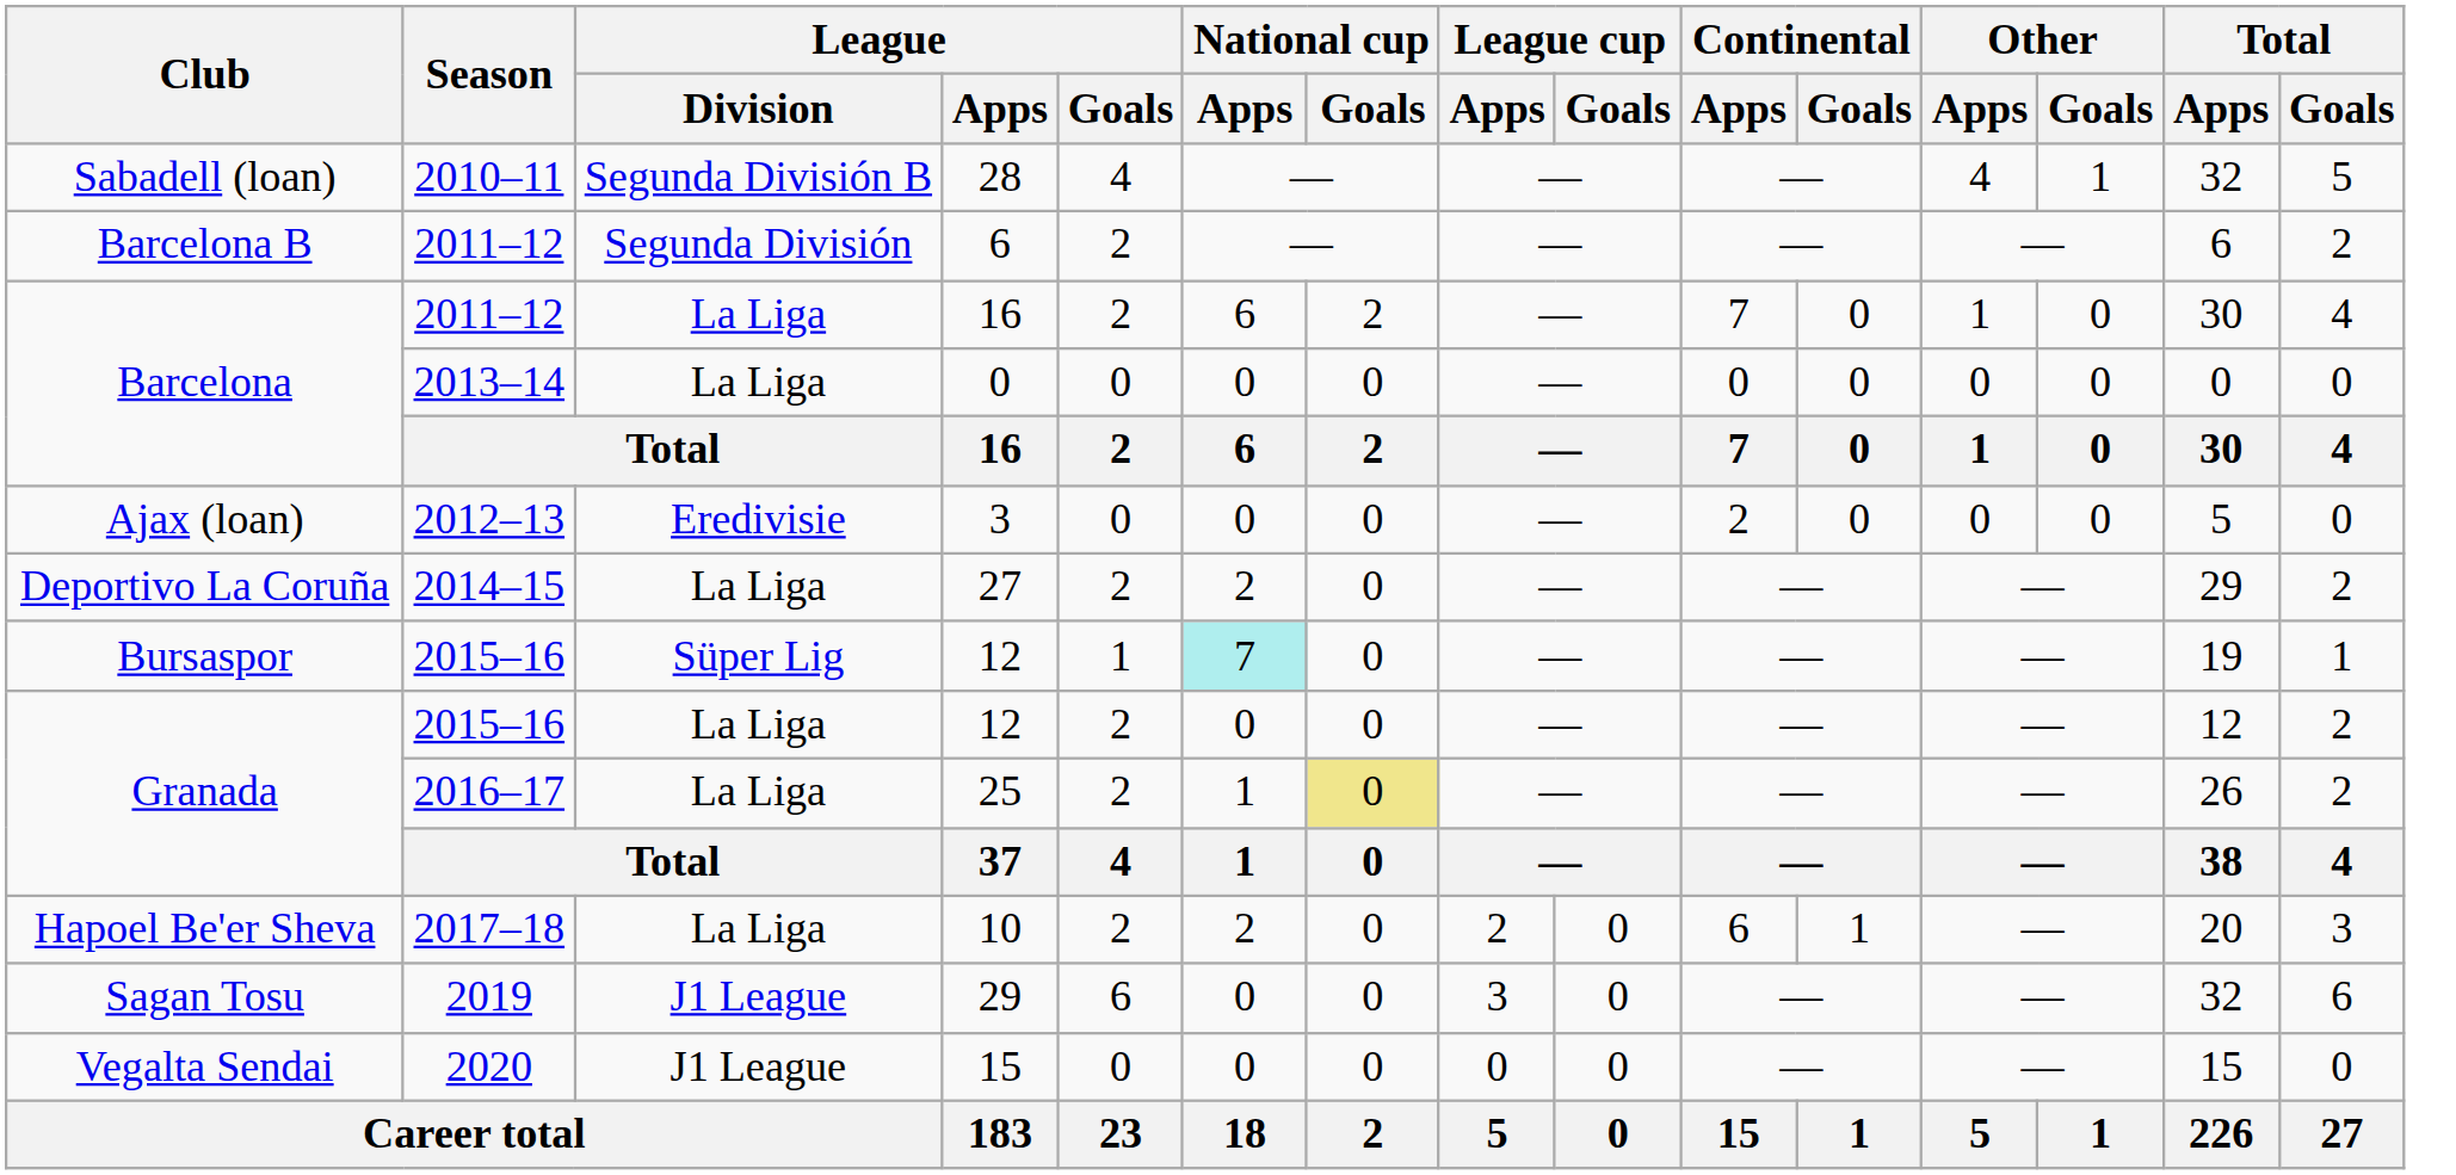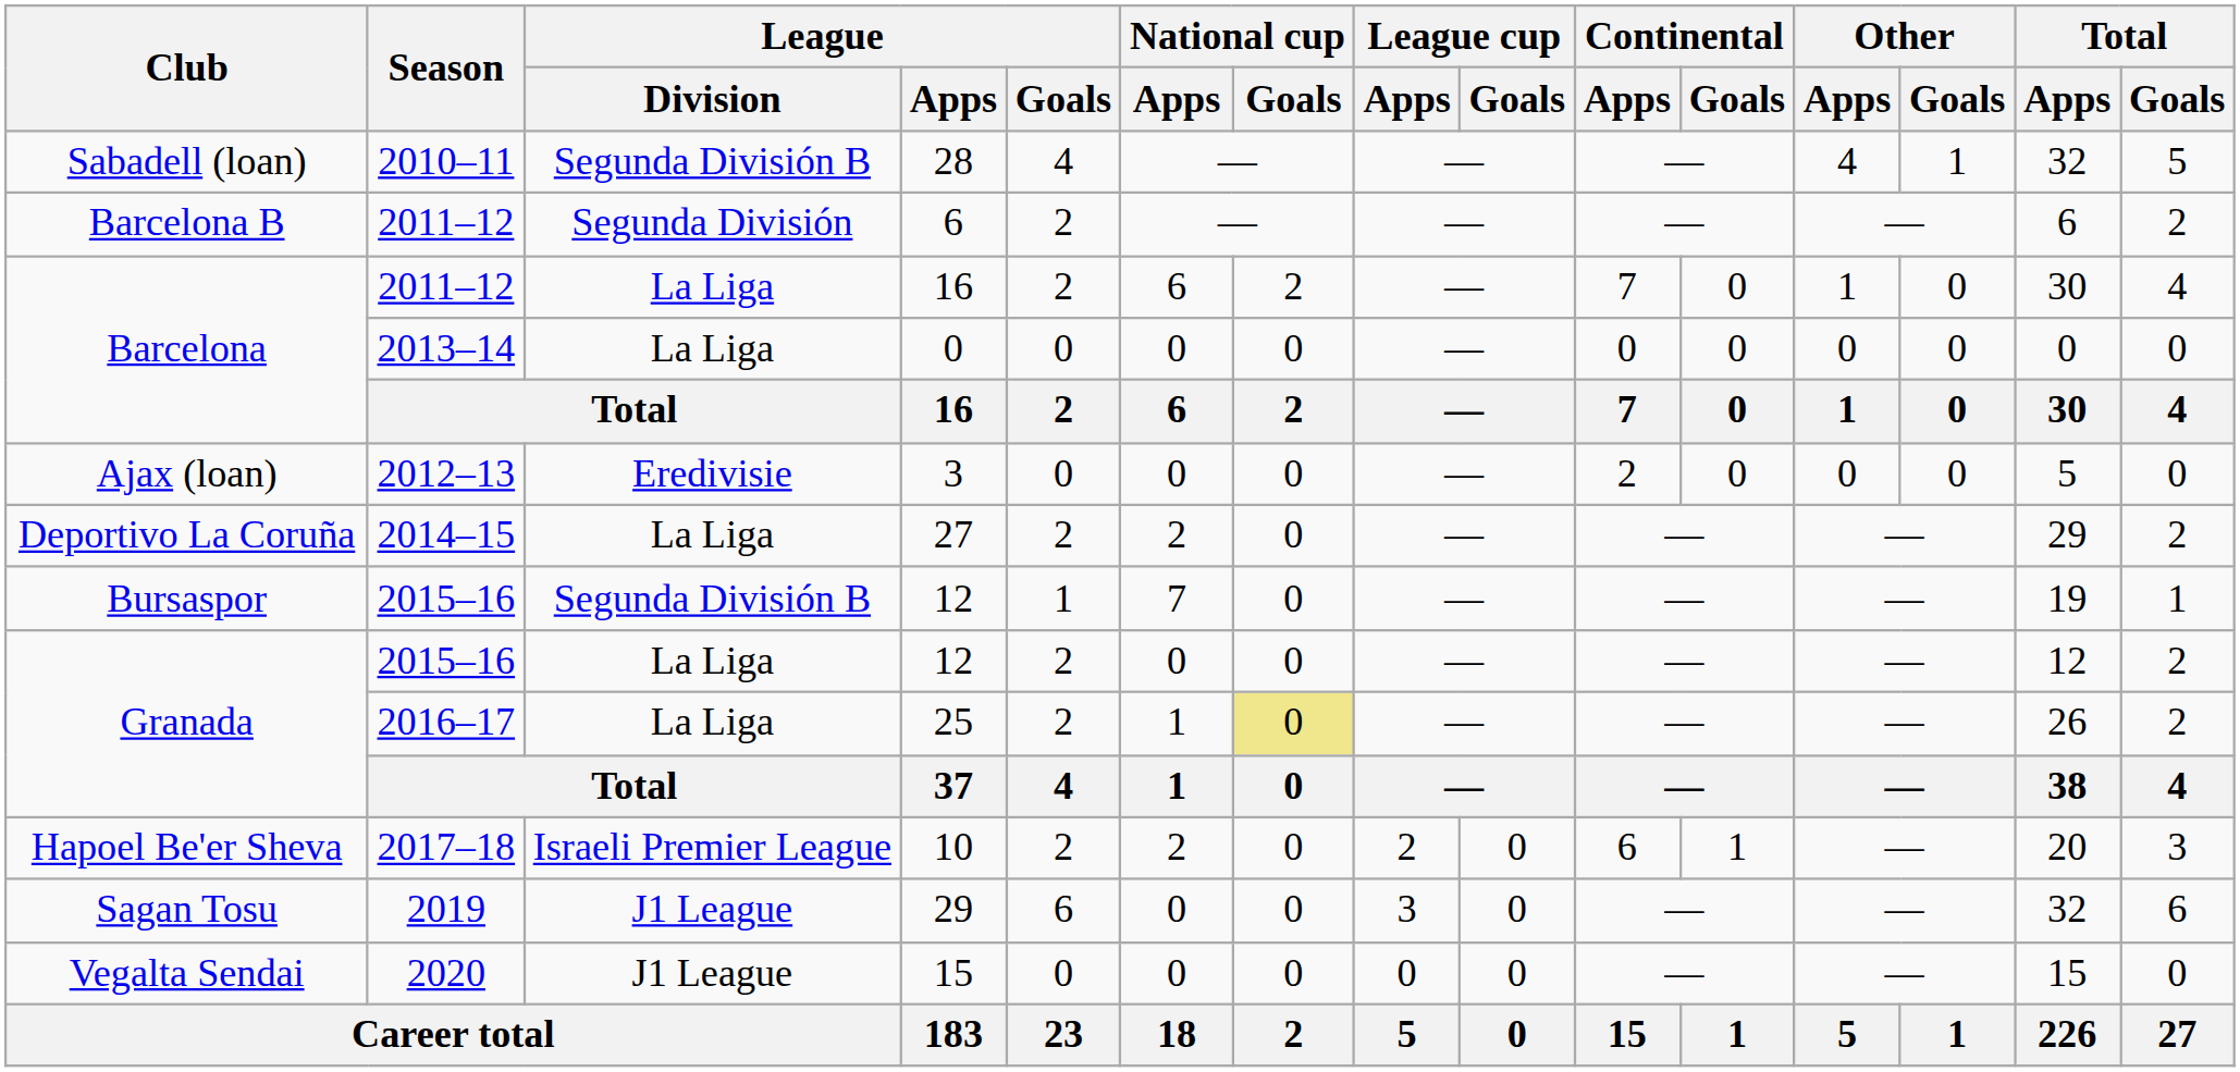Bursaspor / 12 | League / Division: Süper Lig -> Segunda División B
Bursaspor / 12 | National cup / Apps: paleturquoise background -> no background
10 | League / Division: La Liga -> Israeli Premier League
